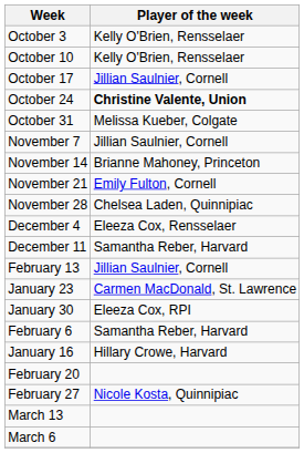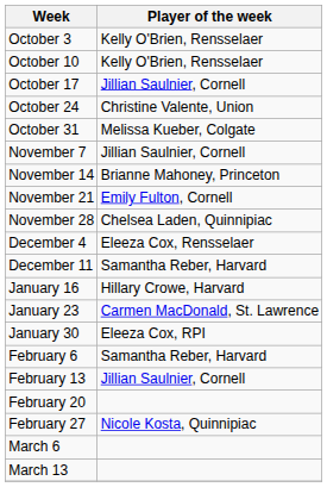October 24 | Player of the week: bold -> normal
rows swapped: January 16 <-> February 13
rows swapped: March 6 <-> March 13
